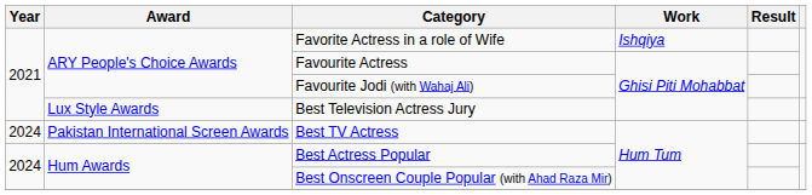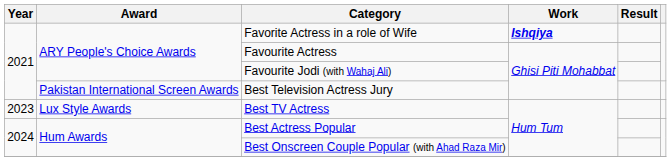Favorite Actress in a role of Wife | Work: normal -> bold
Best Television Actress Jury | Award: Lux Style Awards -> Pakistan International Screen Awards
Best TV Actress | Year: 2024 -> 2023
Best TV Actress | Award: Pakistan International Screen Awards -> Lux Style Awards
